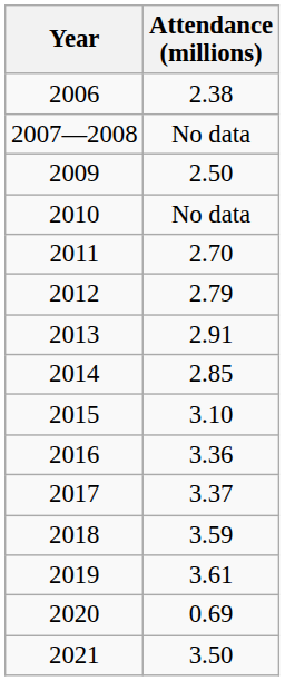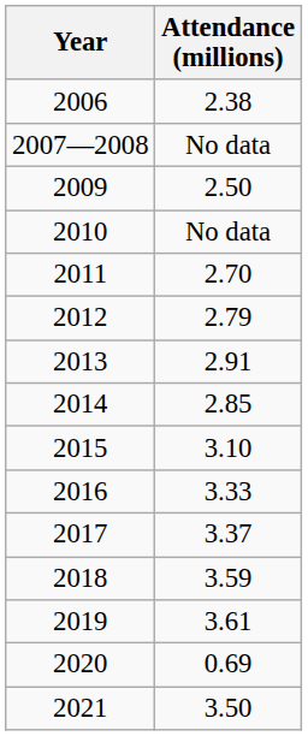2016 | Attendance (millions): 3.36 -> 3.33
